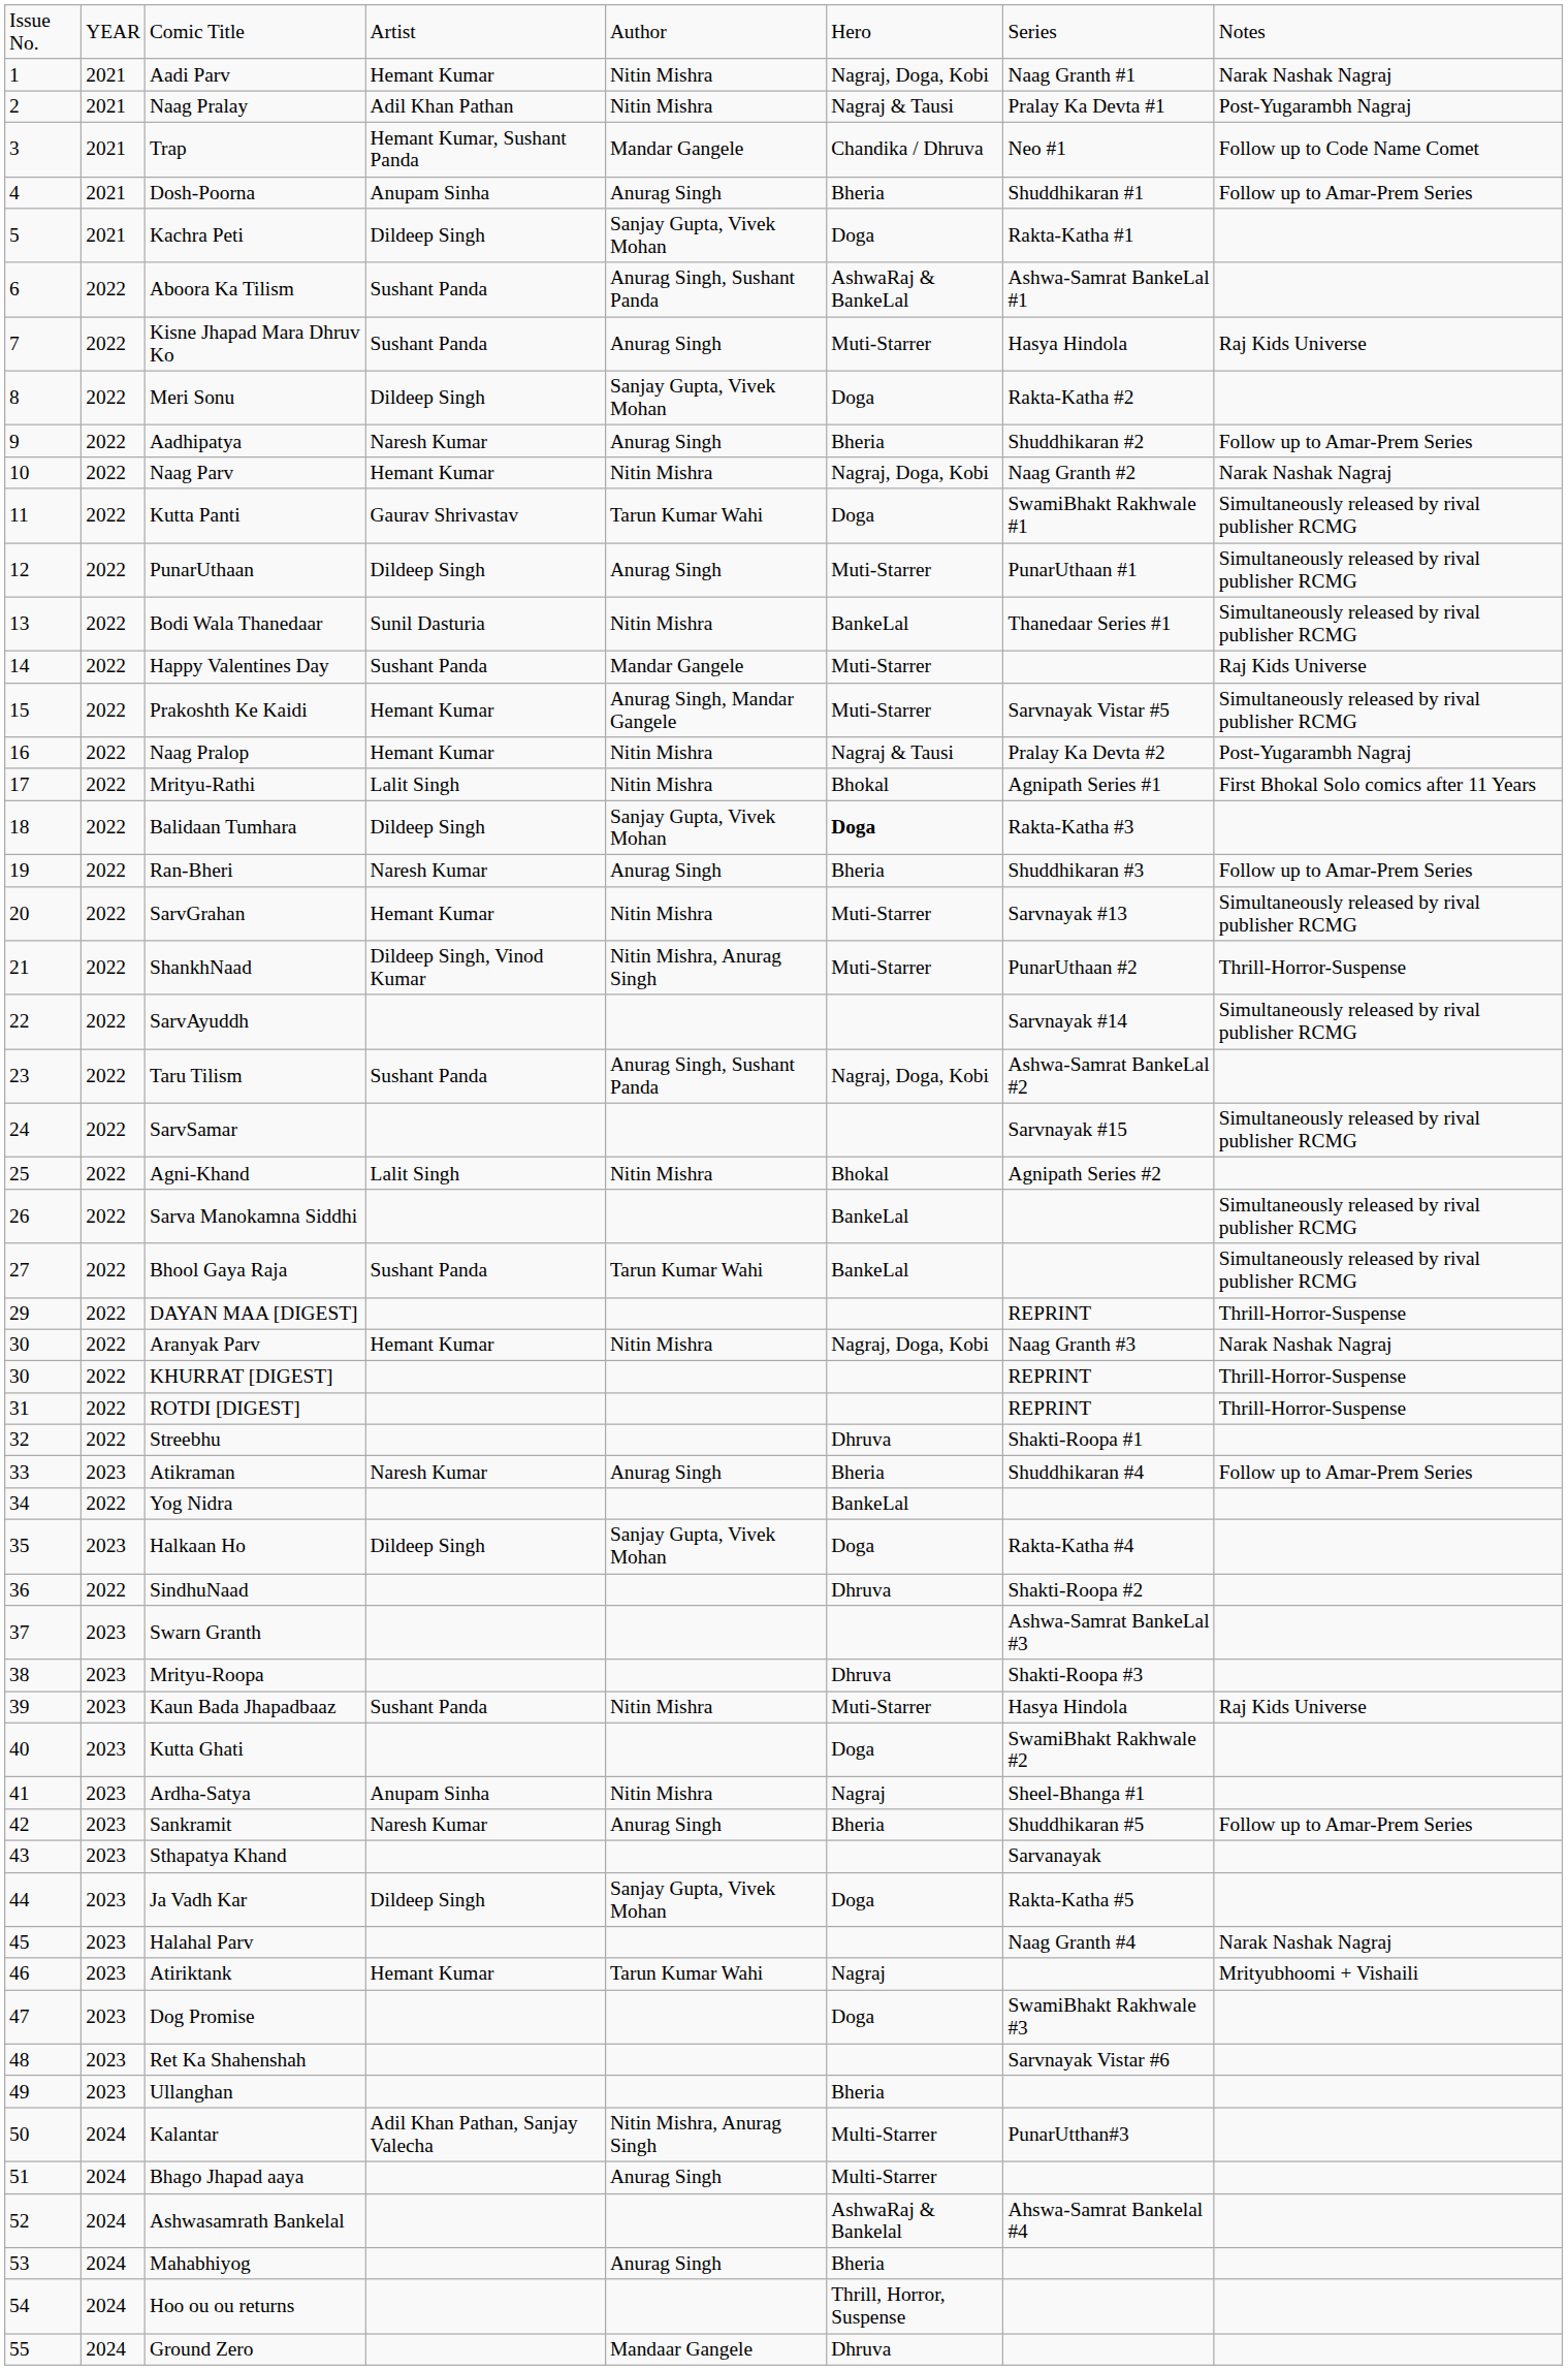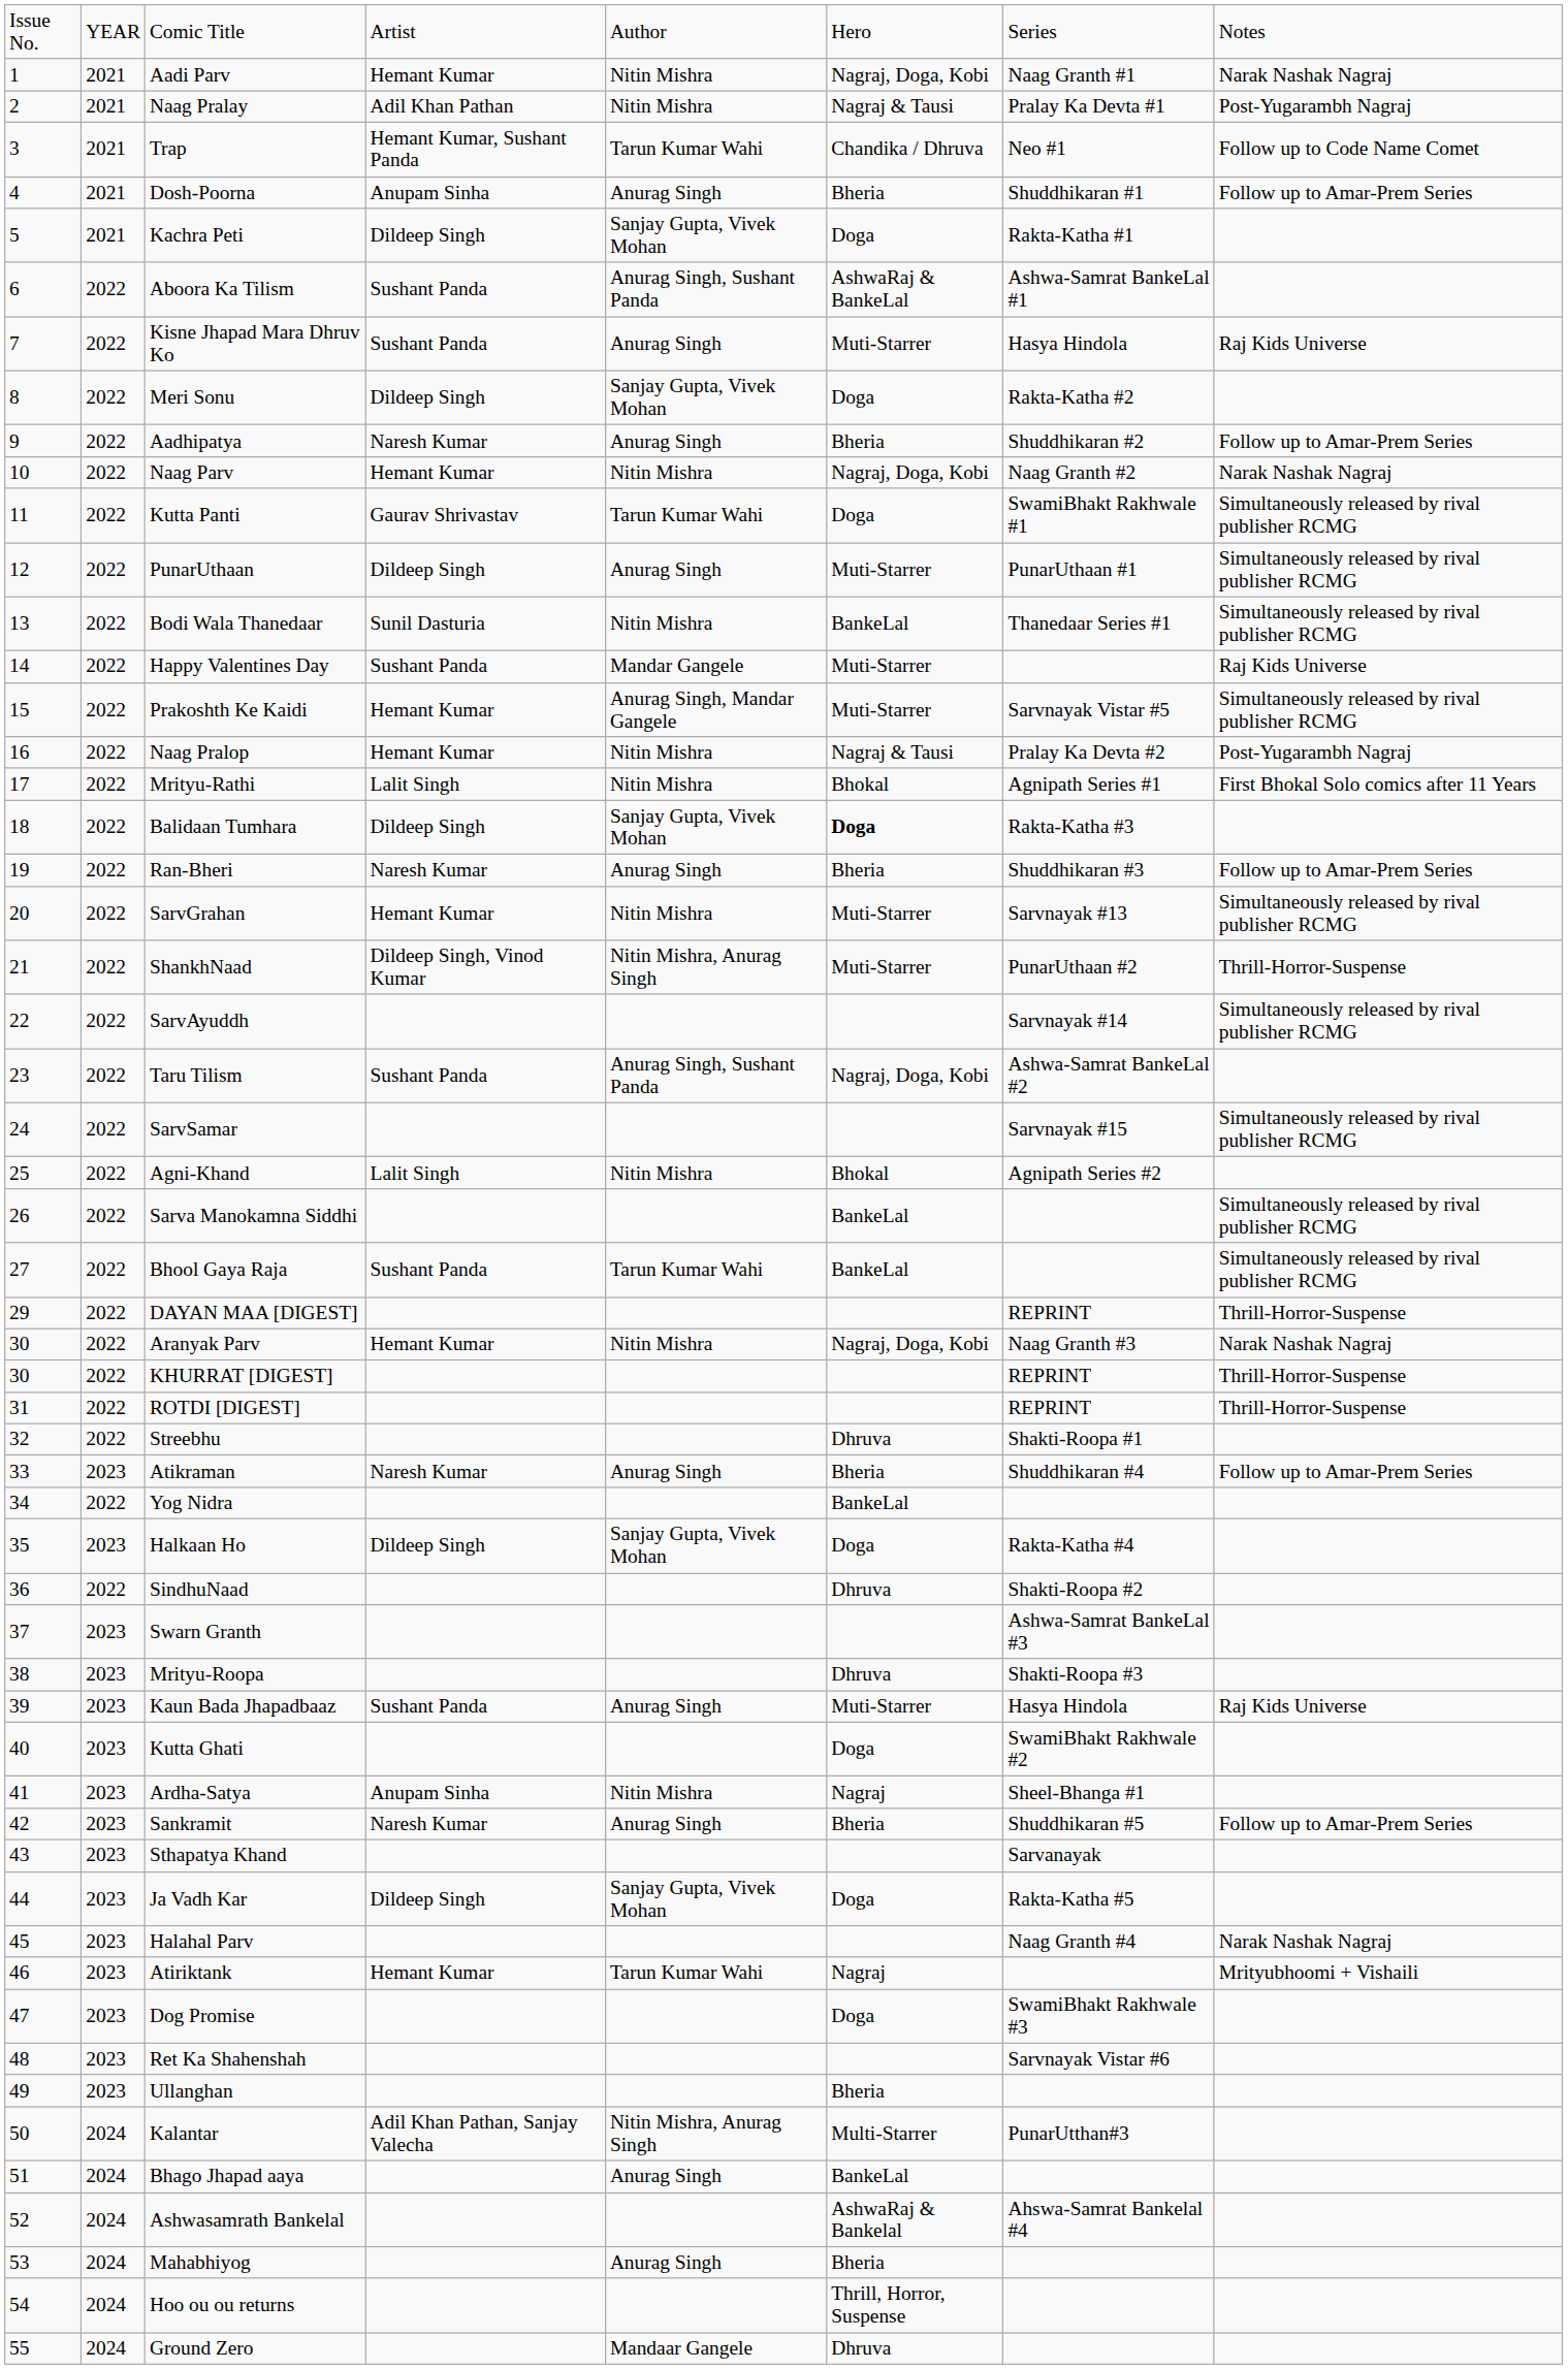Trap | column 5: Mandar Gangele -> Tarun Kumar Wahi
Kaun Bada Jhapadbaaz | column 5: Nitin Mishra -> Anurag Singh
Bhago Jhapad aaya | column 6: Multi-Starrer -> BankeLal
